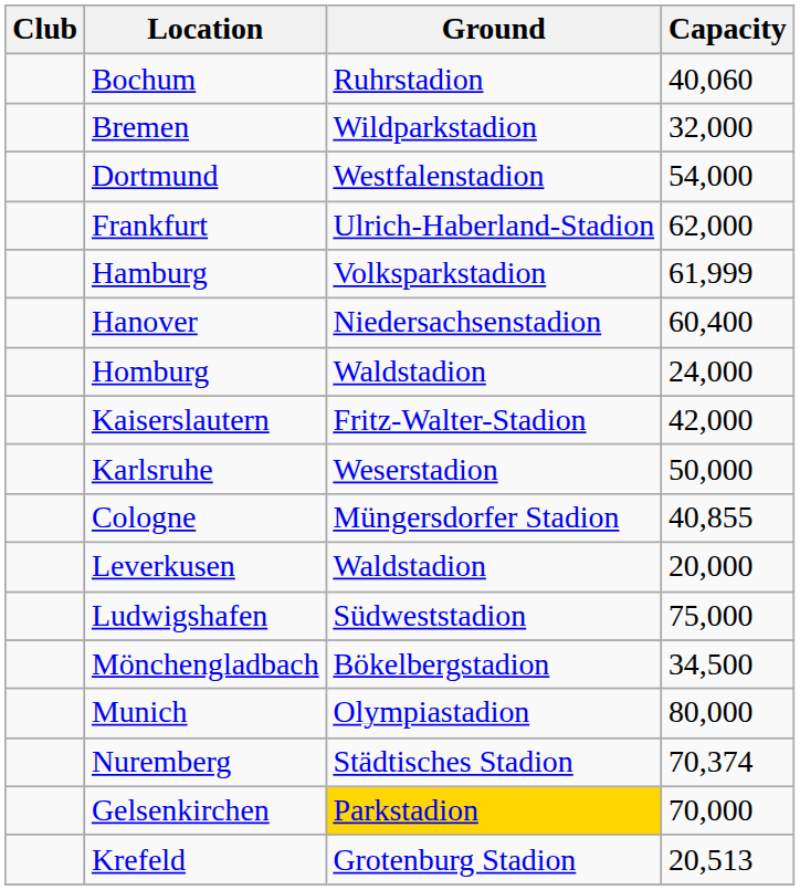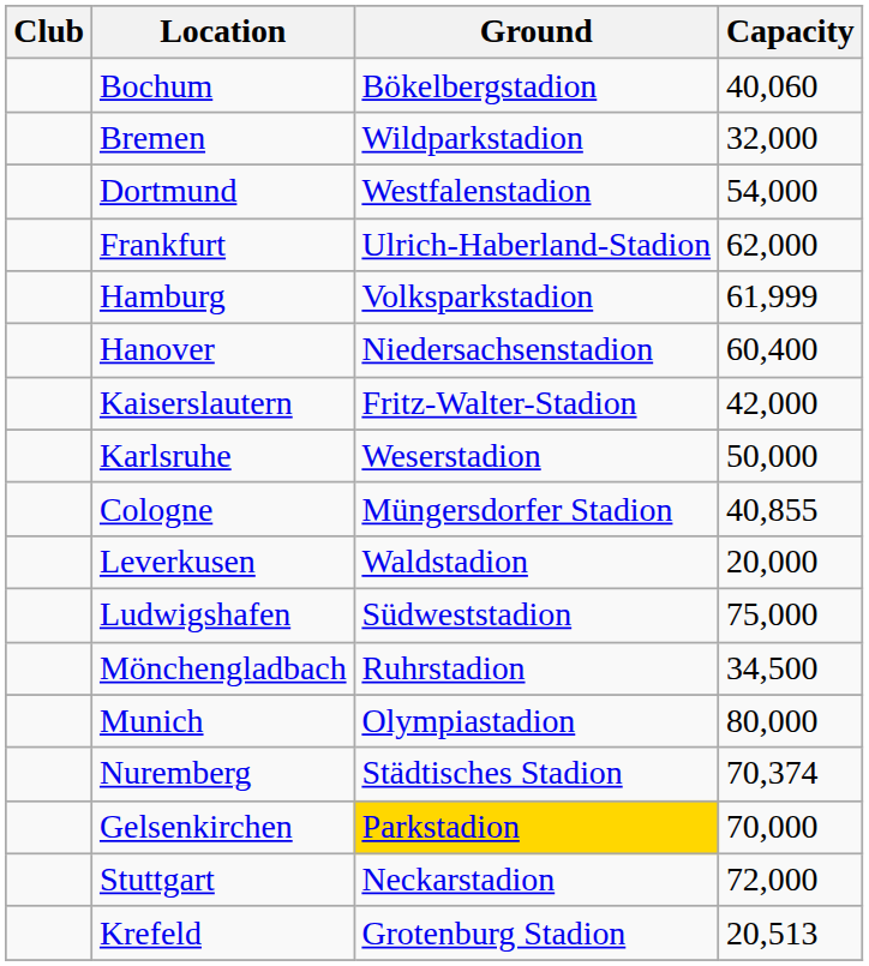Bochum | Ground: Ruhrstadion -> Bökelbergstadion
- row: Homburg | Waldstadion | 24,000
Mönchengladbach | Ground: Bökelbergstadion -> Ruhrstadion
+ row: Stuttgart | Neckarstadion | 72,000
